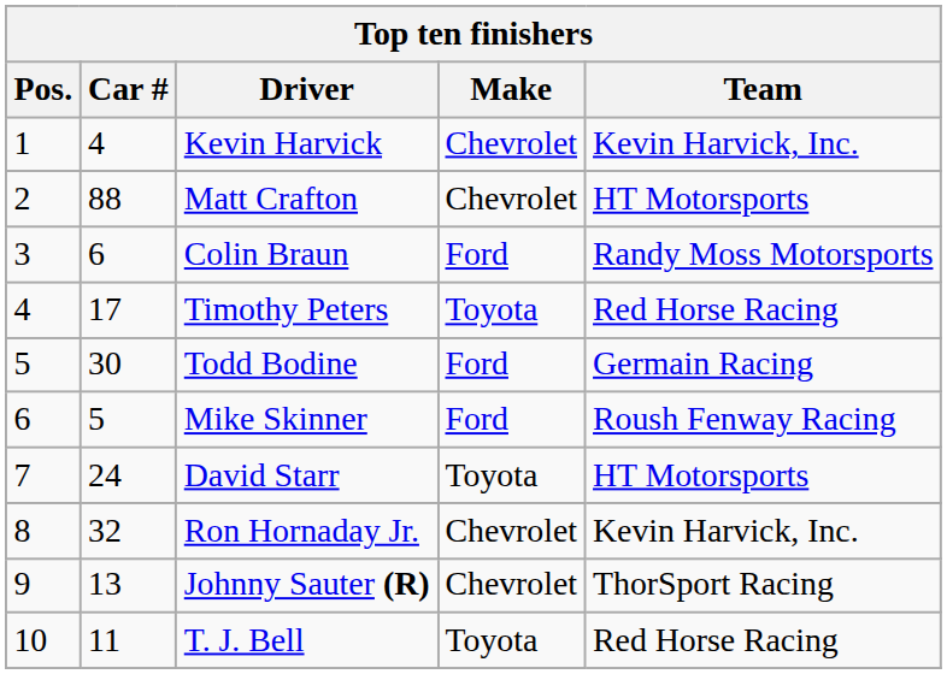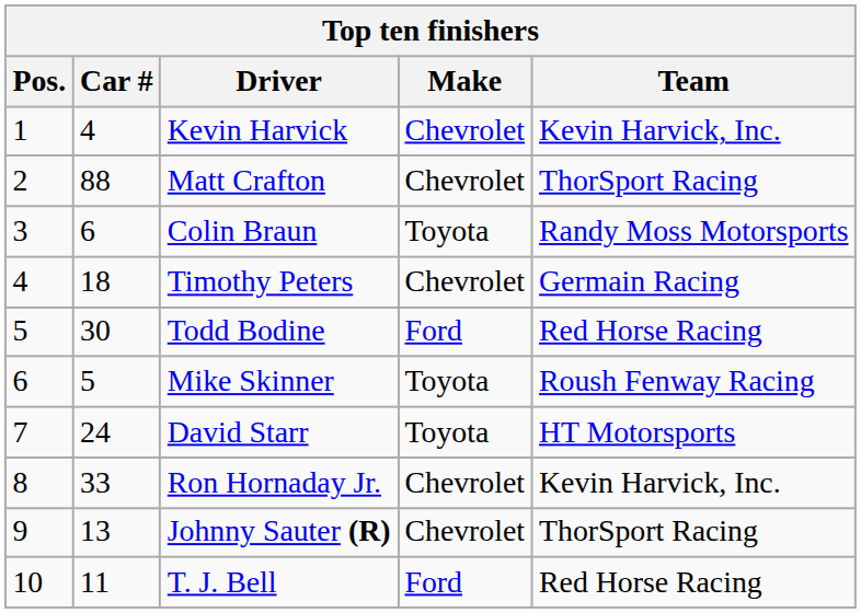Matt Crafton | Team: HT Motorsports -> ThorSport Racing
Colin Braun | Make: Ford -> Toyota
Timothy Peters | Car #: 17 -> 18
Timothy Peters | Make: Toyota -> Chevrolet
Timothy Peters | Team: Red Horse Racing -> Germain Racing
Todd Bodine | Team: Germain Racing -> Red Horse Racing
Mike Skinner | Make: Ford -> Toyota
Ron Hornaday Jr. | Car #: 32 -> 33
T. J. Bell | Make: Toyota -> Ford
